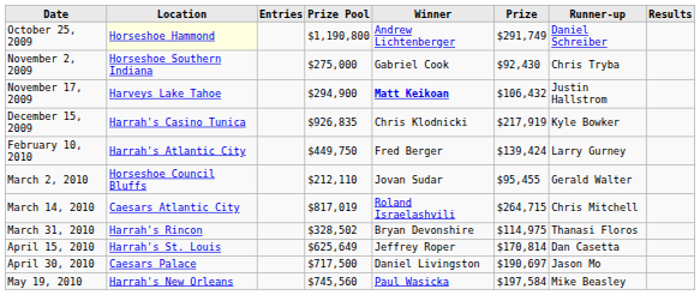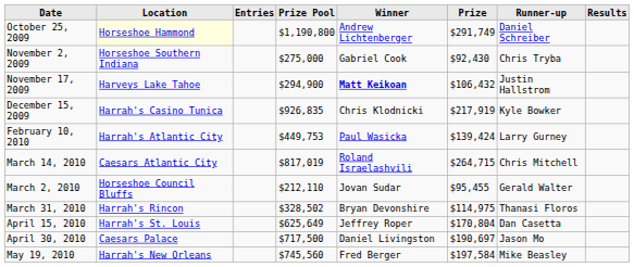February 10, 2010 | Prize Pool: $449,750 -> $449,753
February 10, 2010 | Winner: Fred Berger -> Paul Wasicka
rows swapped: March 2, 2010 <-> March 14, 2010
April 15, 2010 | Prize: $170,814 -> $170,804
May 19, 2010 | Winner: Paul Wasicka -> Fred Berger
